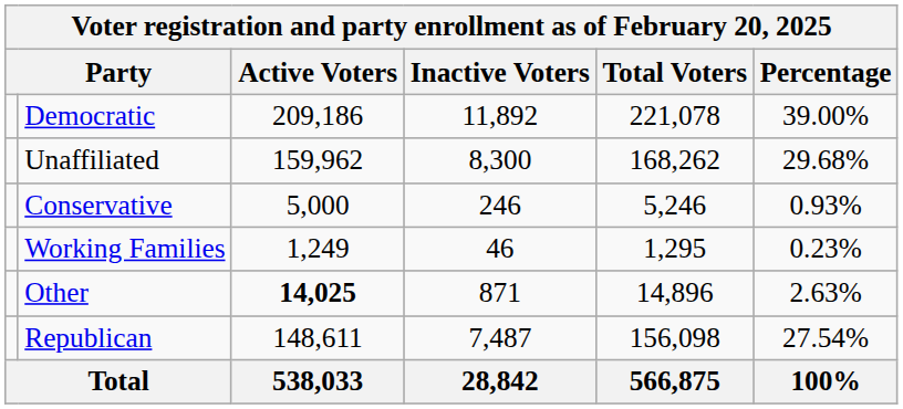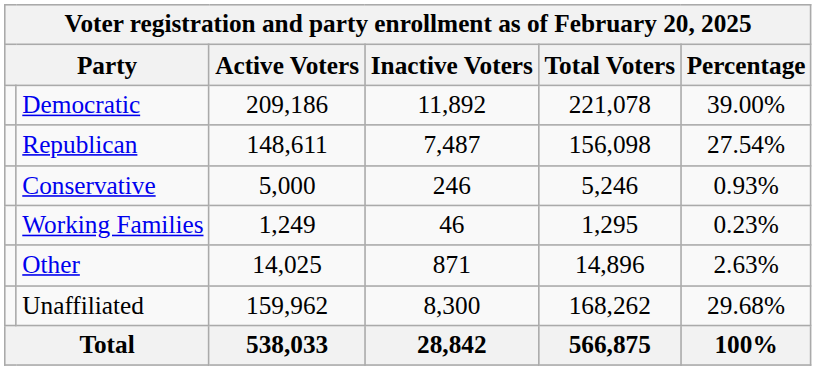rows swapped: Republican <-> Unaffiliated
Other | Active Voters: bold -> normal
